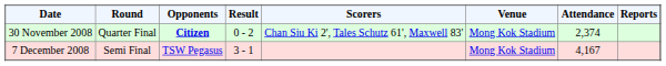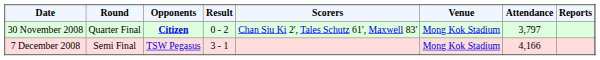30 November 2008 | Attendance: 2,374 -> 3,797
7 December 2008 | Attendance: 4,167 -> 4,166
